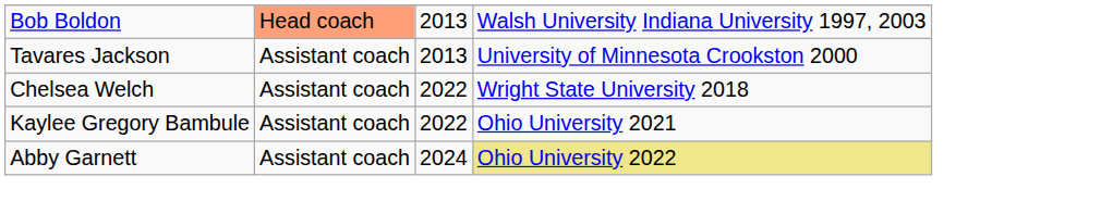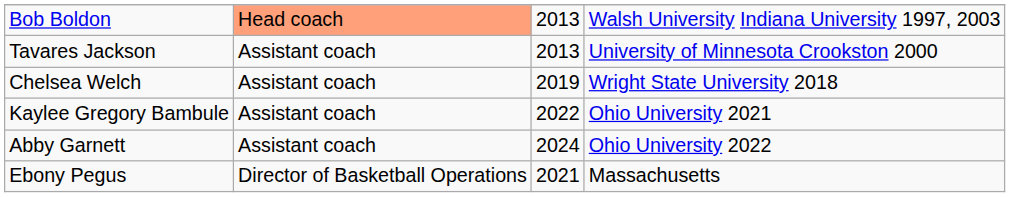Chelsea Welch | column 3: 2022 -> 2019
Abby Garnett | column 4: khaki background -> no background
+ row: Ebony Pegus | Director of Basketball Operations | 2021 | Massachusetts
